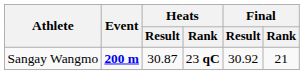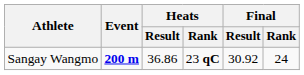Sangay Wangmo | Heats / Result: 30.87 -> 36.86
Sangay Wangmo | Final / Rank: 21 -> 24
